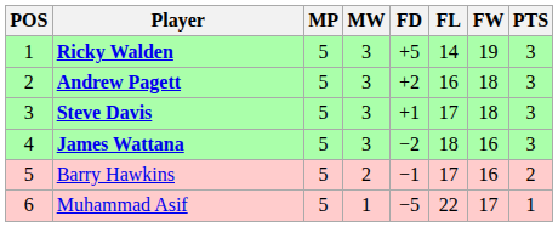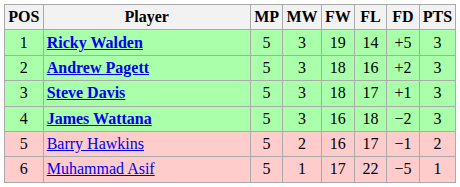columns swapped: FW <-> FD
